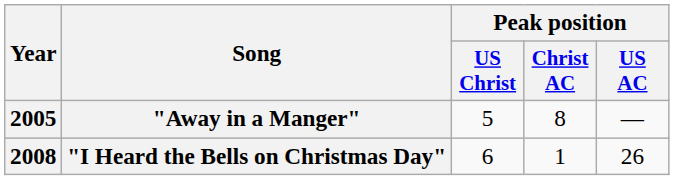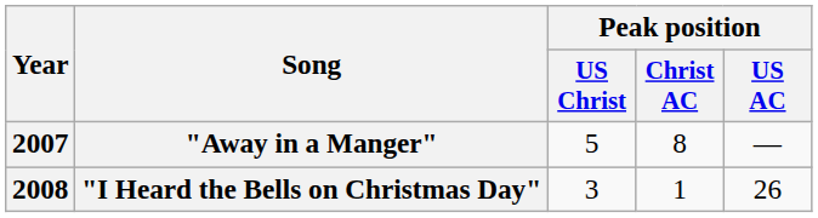"Away in a Manger" | Year: 2005 -> 2007
"I Heard the Bells on Christmas Day" | Peak position / US Christ: 6 -> 3
